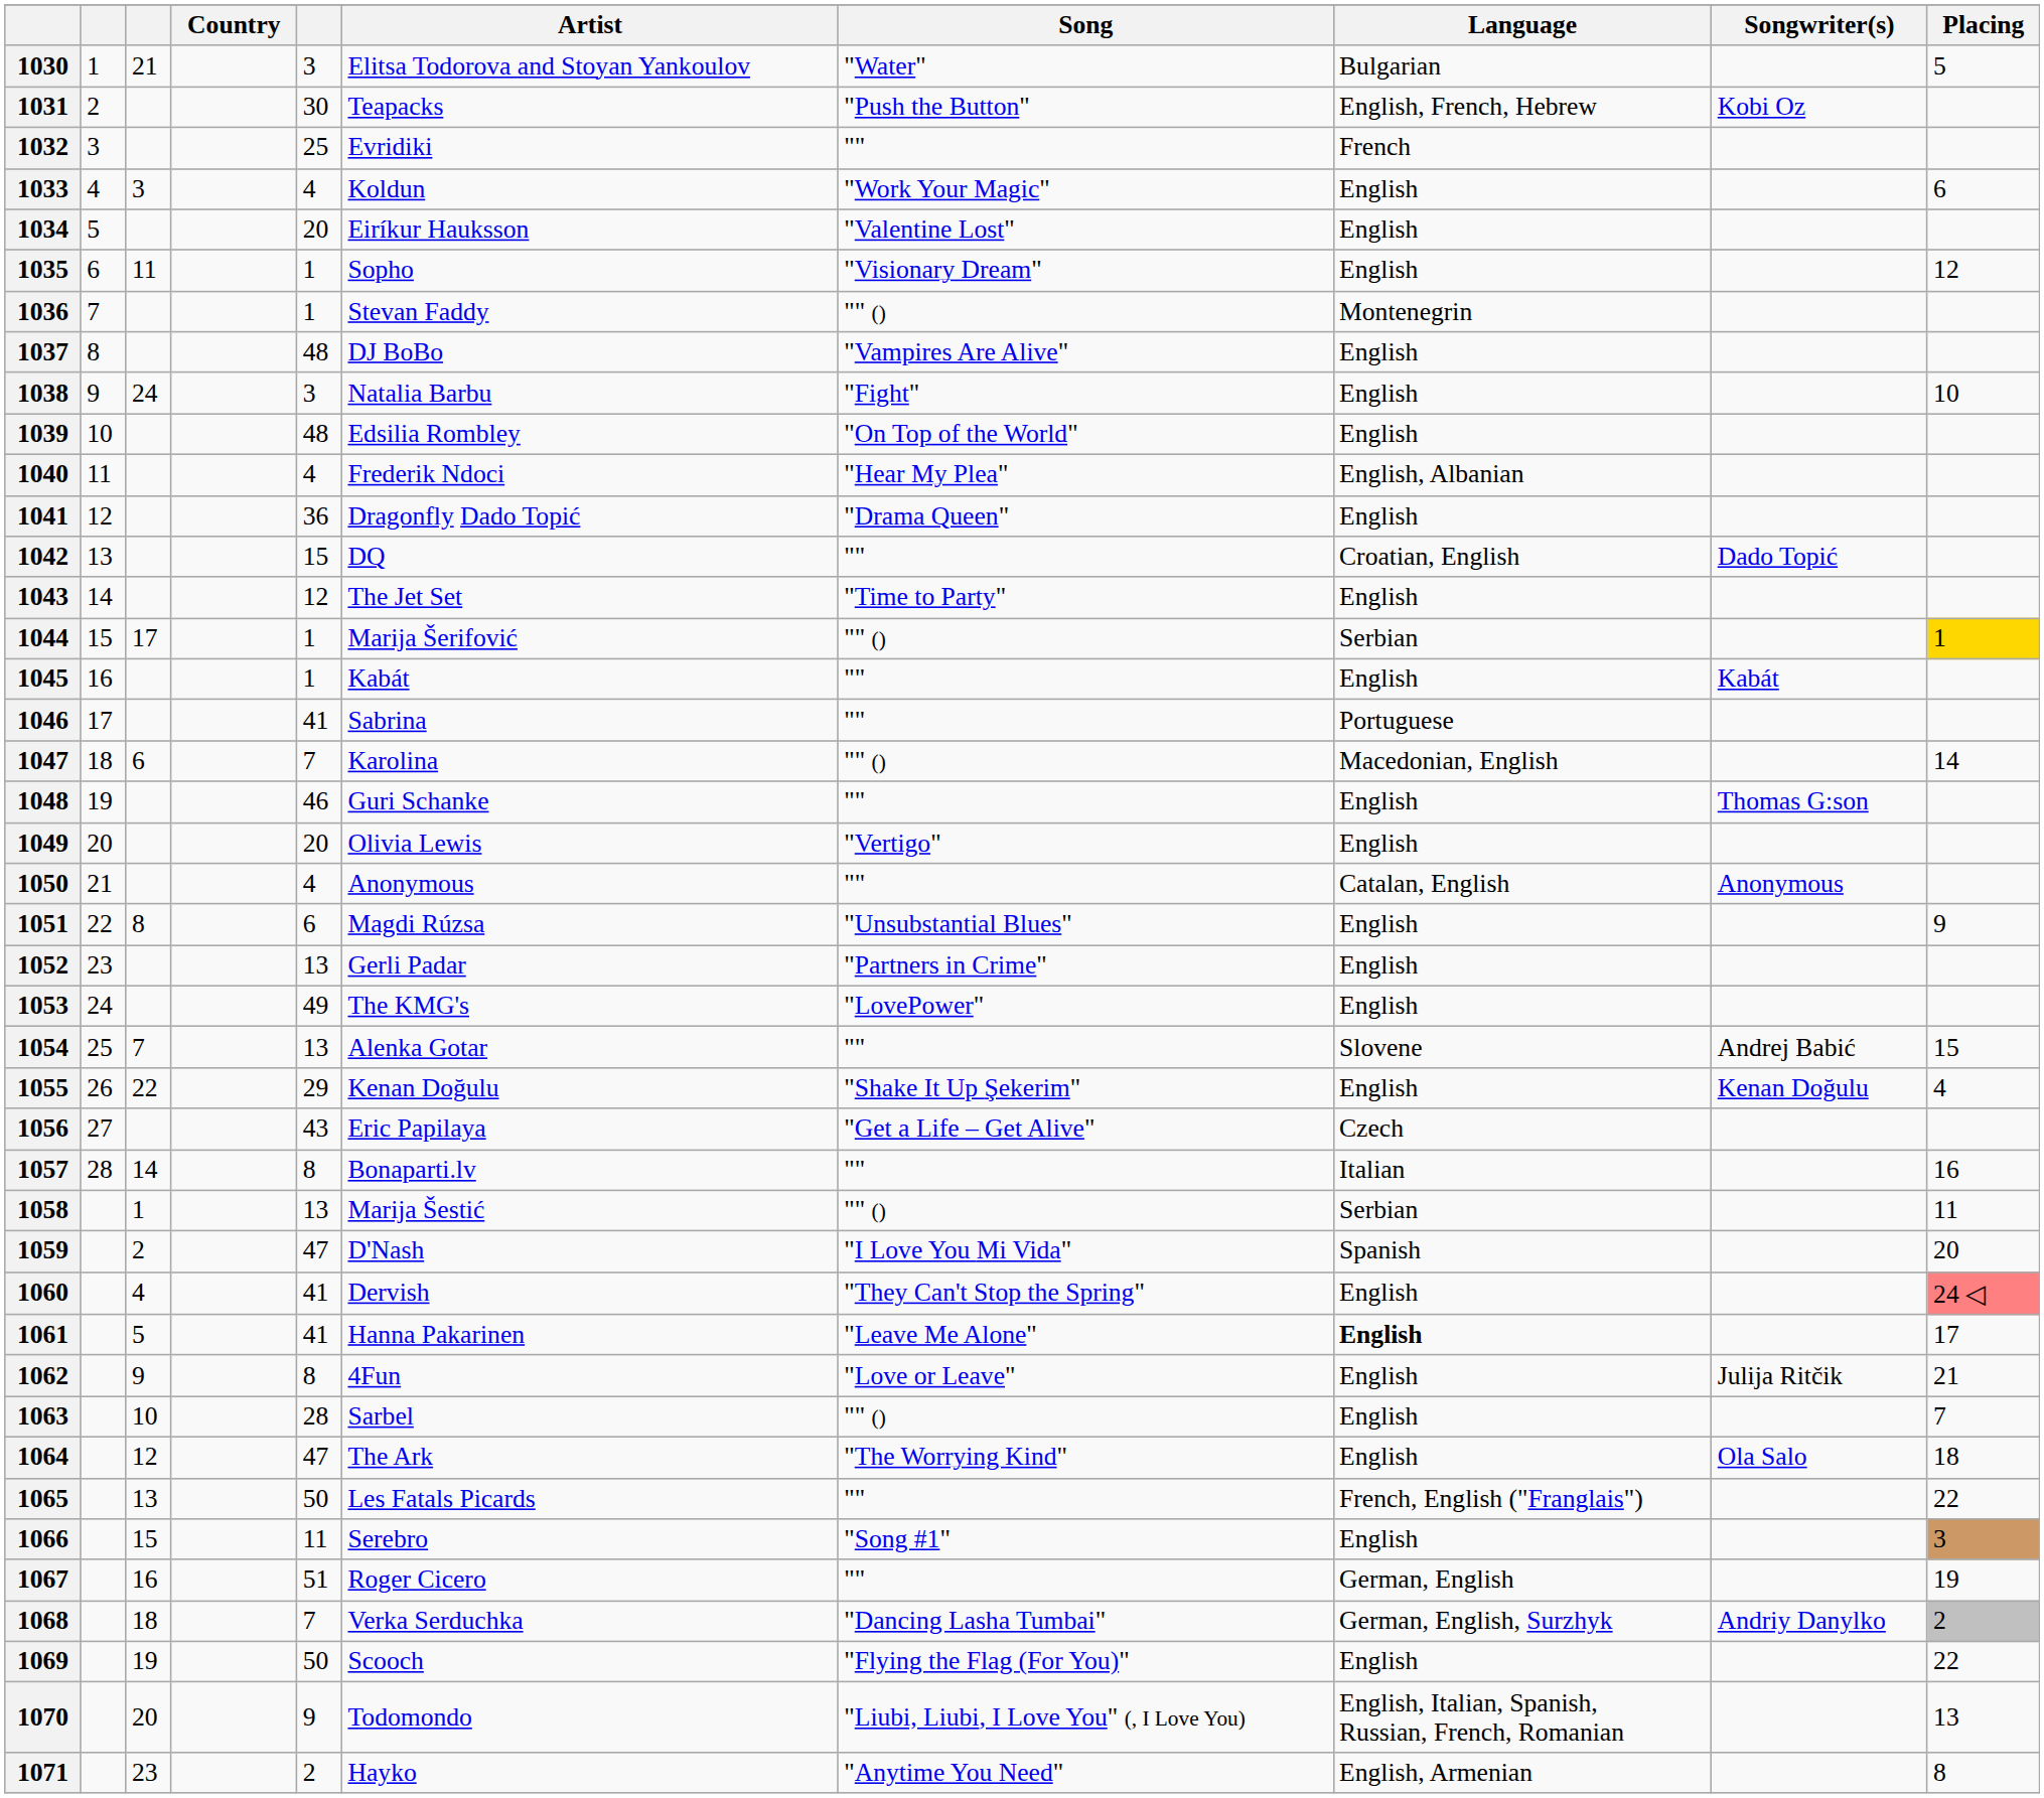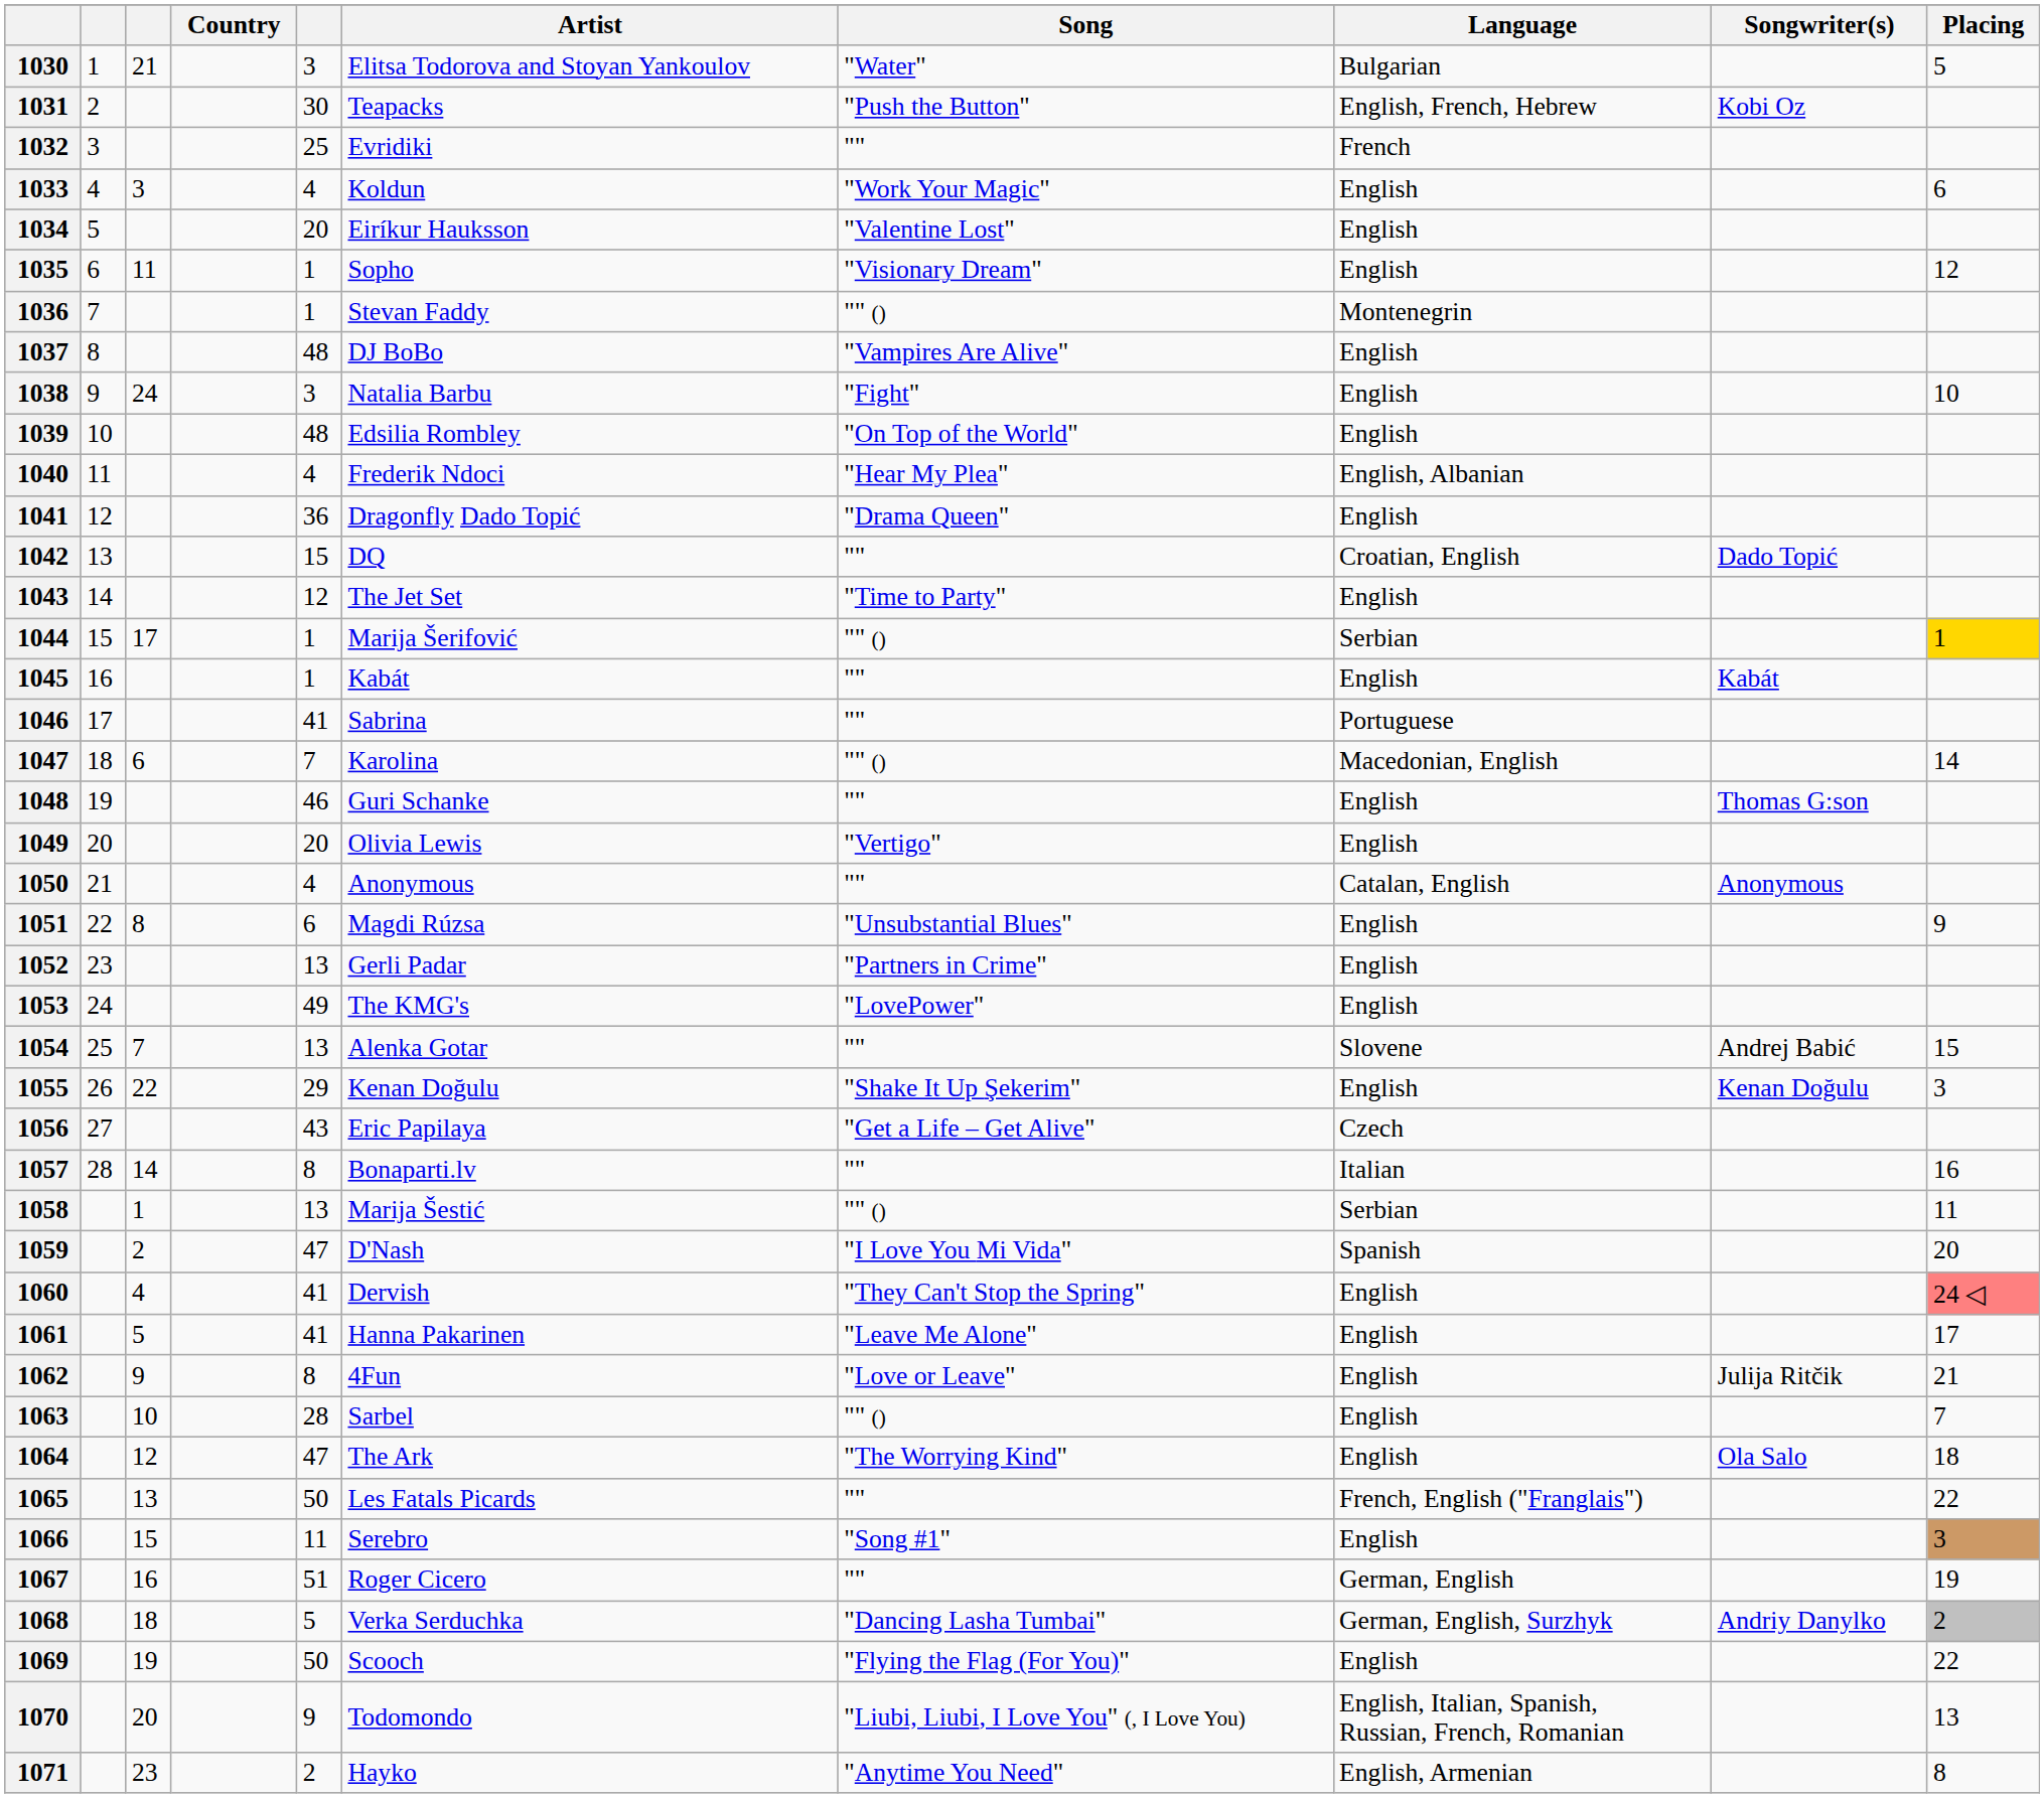1055 | Placing: 4 -> 3
1061 | Language: bold -> normal
1068 | column 5: 7 -> 5
